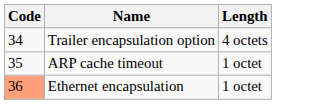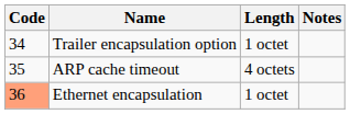+ column: Notes
Trailer encapsulation option | Length: 4 octets -> 1 octet
ARP cache timeout | Length: 1 octet -> 4 octets
